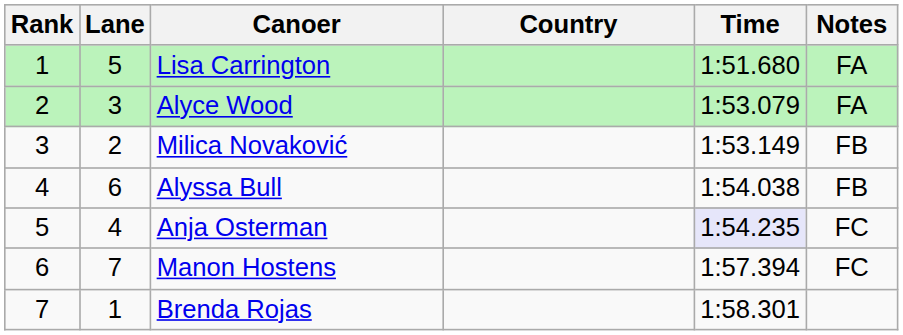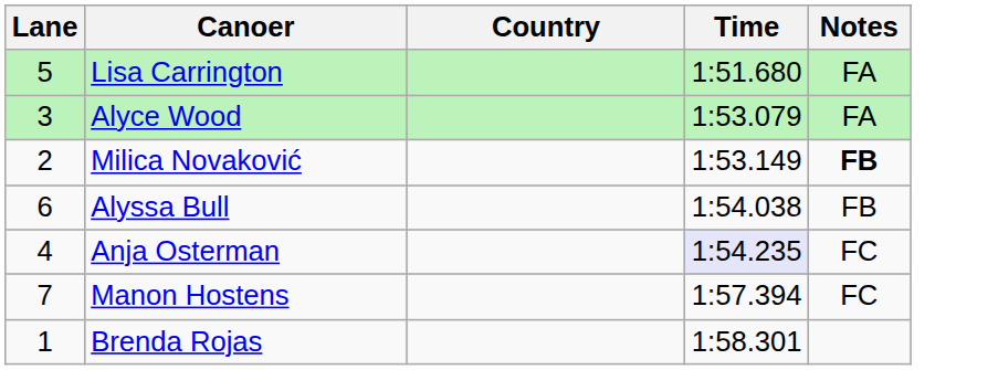- column: Rank | 1 | 2 | 3 | 4 | 5 | 6 | 7
Milica Novaković | Notes: normal -> bold
